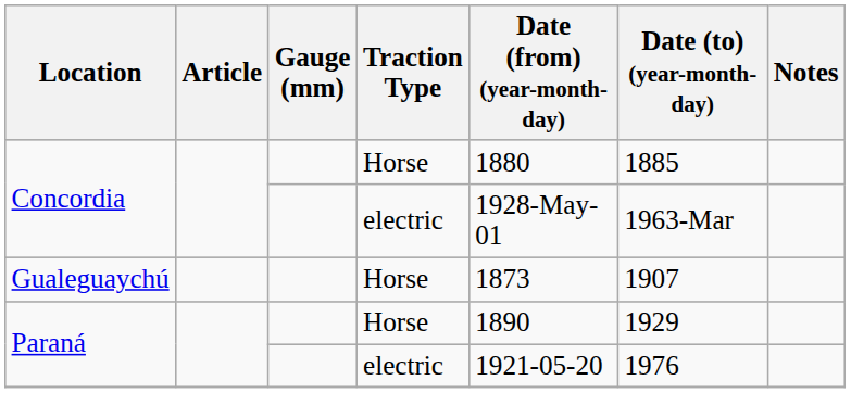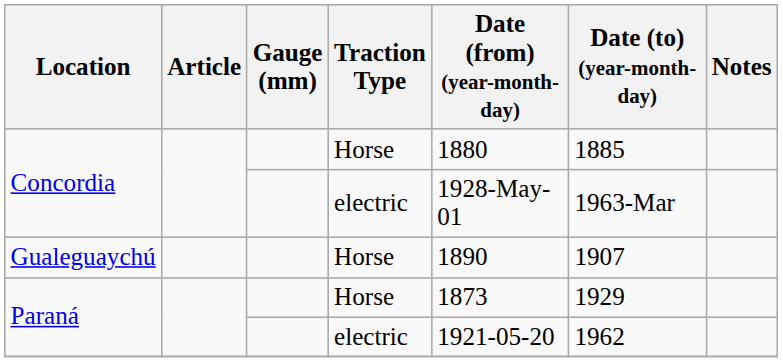Gualeguaychú | Date (from) (year-month-day): 1873 -> 1890
Paraná / Horse | Date (from) (year-month-day): 1890 -> 1873
Paraná / electric | Date (to) (year-month-day): 1976 -> 1962
